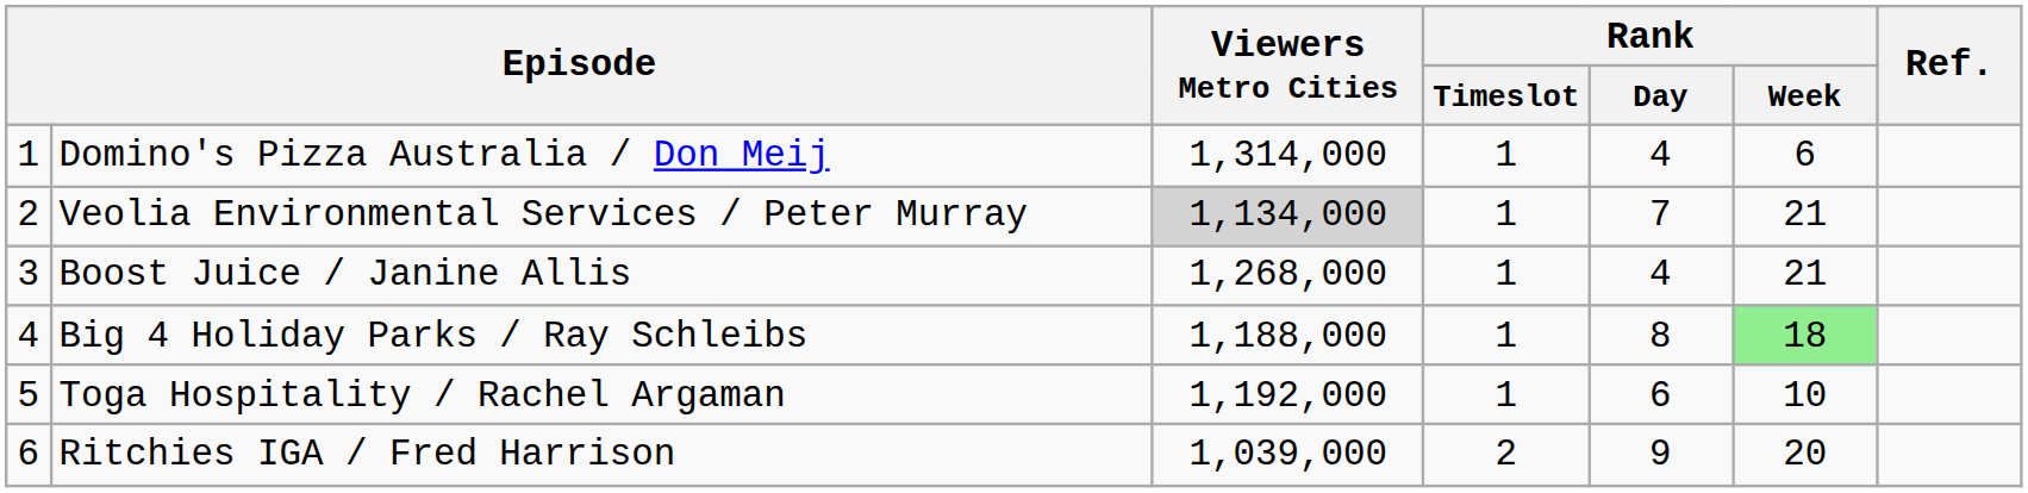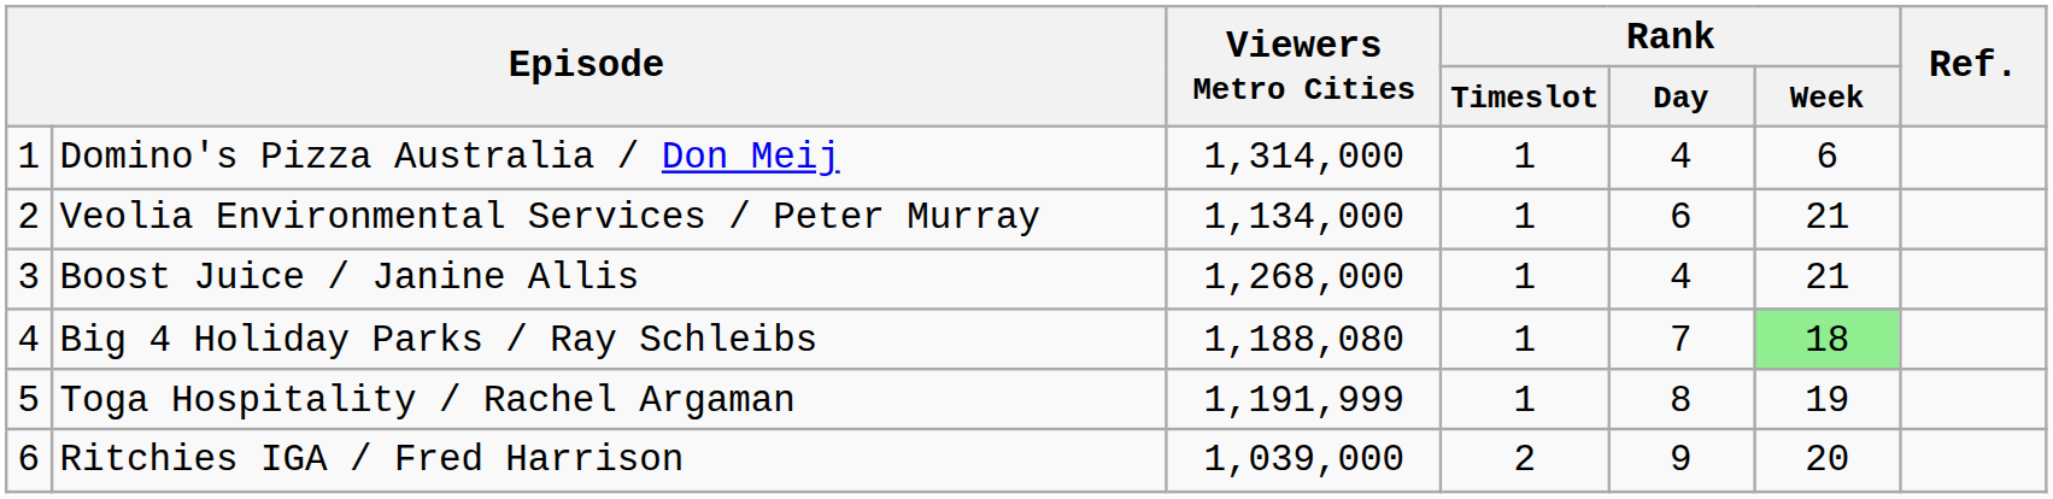Veolia Environmental Services / Peter Murray | Viewers Metro Cities: lightgrey background -> no background
Veolia Environmental Services / Peter Murray | Rank / Day: 7 -> 6
Big 4 Holiday Parks / Ray Schleibs | Viewers Metro Cities: 1,188,000 -> 1,188,080
Big 4 Holiday Parks / Ray Schleibs | Rank / Day: 8 -> 7
Toga Hospitality / Rachel Argaman | Viewers Metro Cities: 1,192,000 -> 1,191,999
Toga Hospitality / Rachel Argaman | Rank / Day: 6 -> 8
Toga Hospitality / Rachel Argaman | Rank / Week: 10 -> 19
